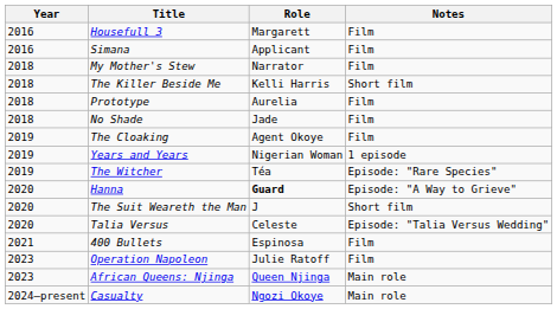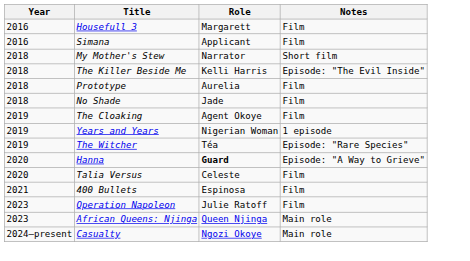My Mother's Stew | Notes: Film -> Short film
The Killer Beside Me | Notes: Short film -> Episode: "The Evil Inside"
- row: 2020 | The Suit Weareth the Man | J | Short film
Talia Versus | Notes: Episode: "Talia Versus Wedding" -> Film
